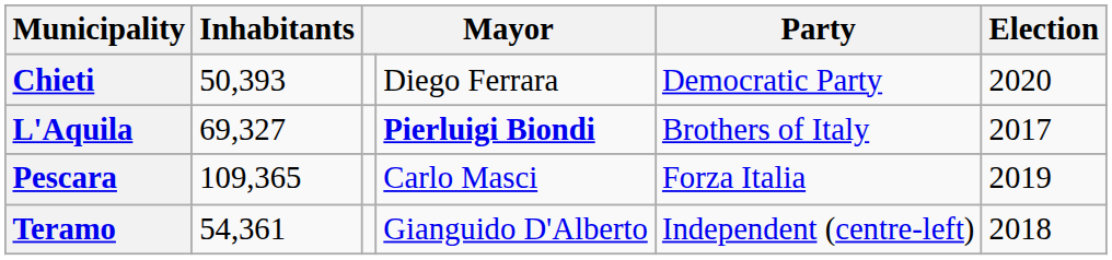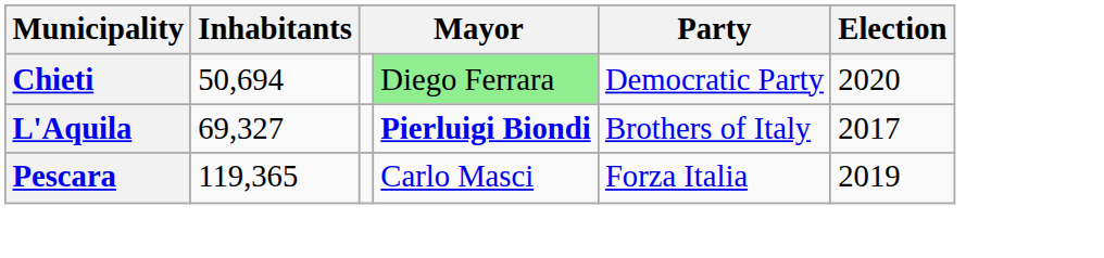Chieti | Inhabitants: 50,393 -> 50,694
Chieti | column 4: no background -> lightgreen background
Pescara | Inhabitants: 109,365 -> 119,365
- row: Teramo | 54,361 | Gianguido D'Alberto | Independent (centre-left) | 2018
